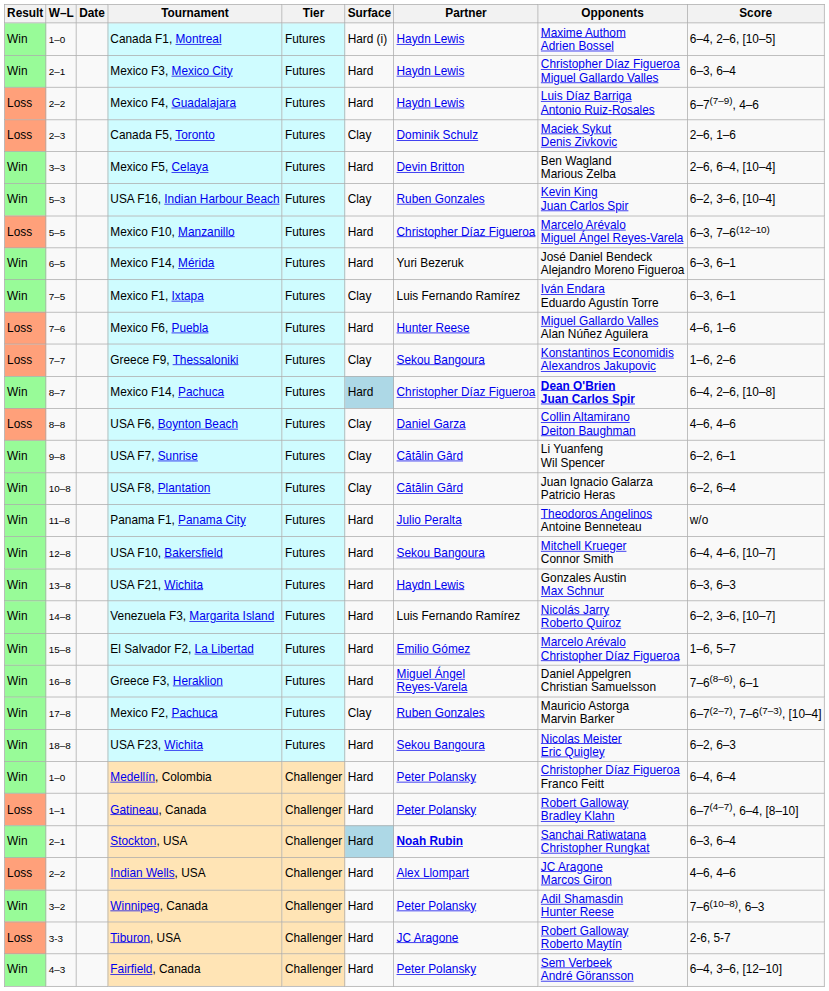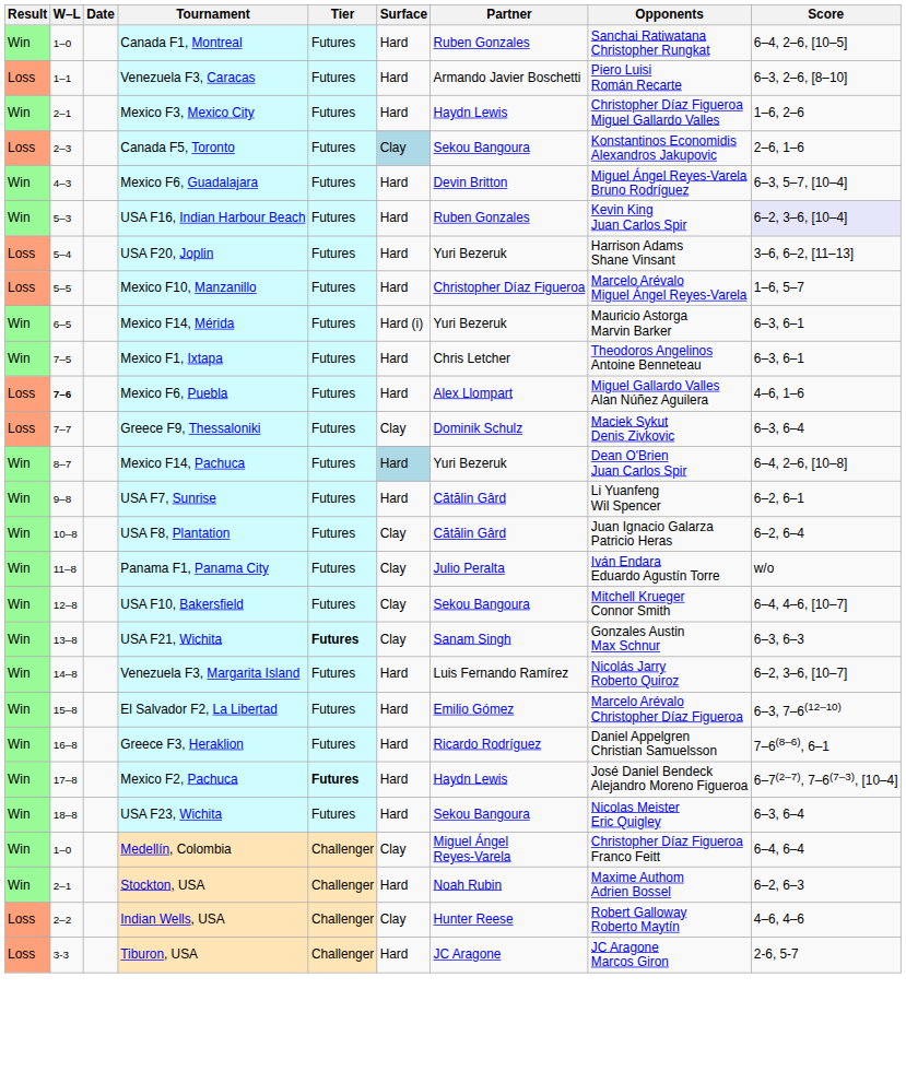Canada F1, Montreal | Surface: Hard (i) -> Hard
Canada F1, Montreal | Partner: Haydn Lewis -> Ruben Gonzales
Canada F1, Montreal | Opponents: Maxime Authom Adrien Bossel -> Sanchai Ratiwatana Christopher Rungkat
+ row: Loss | 1–1 | Venezuela F3, Caracas | Futures | Hard | Armando Javier Boschetti | Piero Luisi Román Recarte | 6–3, 2–6, [8–10]
Mexico F3, Mexico City | Score: 6–3, 6–4 -> 1–6, 2–6
- row: Loss | 2–2 | Mexico F4, Guadalajara | Futures | Hard | Haydn Lewis | Luis Díaz Barriga Antonio Ruiz-Rosales | 6–7(7–9), 4–6
Canada F5, Toronto | Surface: no background -> lightblue background
Canada F5, Toronto | Partner: Dominik Schulz -> Sekou Bangoura
Canada F5, Toronto | Opponents: Maciek Sykut Denis Zivkovic -> Konstantinos Economidis Alexandros Jakupovic
- row: Win | 3–3 | Mexico F5, Celaya | Futures | Hard | Devin Britton | Ben Wagland Marious Zelba | 2–6, 6–4, [10–4]
+ row: Win | 4–3 | Mexico F6, Guadalajara | Futures | Hard | Devin Britton | Miguel Ángel Reyes-Varela Bruno Rodríguez | 6–3, 5–7, [10–4]
USA F16, Indian Harbour Beach | Surface: Clay -> Hard
USA F16, Indian Harbour Beach | Score: no background -> lavender background
+ row: Loss | 5–4 | USA F20, Joplin | Futures | Hard | Yuri Bezeruk | Harrison Adams Shane Vinsant | 3–6, 6–2, [11–13]
Mexico F10, Manzanillo | Score: 6–3, 7–6(12–10) -> 1–6, 5–7
Mexico F14, Mérida | Surface: Hard -> Hard (i)
Mexico F14, Mérida | Opponents: José Daniel Bendeck Alejandro Moreno Figueroa -> Mauricio Astorga Marvin Barker
Mexico F1, Ixtapa | Surface: Clay -> Hard
Mexico F1, Ixtapa | Partner: Luis Fernando Ramírez -> Chris Letcher
Mexico F1, Ixtapa | Opponents: Iván Endara Eduardo Agustín Torre -> Theodoros Angelinos Antoine Benneteau
Mexico F6, Puebla | W–L: normal -> bold
Mexico F6, Puebla | Partner: Hunter Reese -> Alex Llompart
Greece F9, Thessaloniki | Partner: Sekou Bangoura -> Dominik Schulz
Greece F9, Thessaloniki | Opponents: Konstantinos Economidis Alexandros Jakupovic -> Maciek Sykut Denis Zivkovic
Greece F9, Thessaloniki | Score: 1–6, 2–6 -> 6–3, 6–4
Mexico F14, Pachuca | Partner: Christopher Díaz Figueroa -> Yuri Bezeruk
Mexico F14, Pachuca | Opponents: bold -> normal
- row: Loss | 8–8 | USA F6, Boynton Beach | Futures | Clay | Daniel Garza | Collin Altamirano Deiton Baughman | 4–6, 4–6
USA F7, Sunrise | Surface: Clay -> Hard
Panama F1, Panama City | Surface: Hard -> Clay
Panama F1, Panama City | Opponents: Theodoros Angelinos Antoine Benneteau -> Iván Endara Eduardo Agustín Torre
USA F10, Bakersfield | Surface: Hard -> Clay
USA F21, Wichita | Tier: normal -> bold
USA F21, Wichita | Surface: Hard -> Clay
USA F21, Wichita | Partner: Haydn Lewis -> Sanam Singh
El Salvador F2, La Libertad | Score: 1–6, 5–7 -> 6–3, 7–6(12–10)
Greece F3, Heraklion | Partner: Miguel Ángel Reyes-Varela -> Ricardo Rodríguez
Mexico F2, Pachuca | Tier: normal -> bold
Mexico F2, Pachuca | Surface: Clay -> Hard
Mexico F2, Pachuca | Partner: Ruben Gonzales -> Haydn Lewis
Mexico F2, Pachuca | Opponents: Mauricio Astorga Marvin Barker -> José Daniel Bendeck Alejandro Moreno Figueroa
USA F23, Wichita | Score: 6–2, 6–3 -> 6–3, 6–4
Medellín, Colombia | Surface: Hard -> Clay
Medellín, Colombia | Partner: Peter Polansky -> Miguel Ángel Reyes-Varela
- row: Loss | 1–1 | Gatineau, Canada | Challenger | Hard | Peter Polansky | Robert Galloway Bradley Klahn | 6–7(4–7), 6–4, [8–10]
Stockton, USA | Surface: lightblue background -> no background
Stockton, USA | Partner: bold -> normal
Stockton, USA | Opponents: Sanchai Ratiwatana Christopher Rungkat -> Maxime Authom Adrien Bossel
Stockton, USA | Score: 6–3, 6–4 -> 6–2, 6–3
Indian Wells, USA | Surface: Hard -> Clay
Indian Wells, USA | Partner: Alex Llompart -> Hunter Reese
Indian Wells, USA | Opponents: JC Aragone Marcos Giron -> Robert Galloway Roberto Maytín
- row: Win | 3–2 | Winnipeg, Canada | Challenger | Hard | Peter Polansky | Adil Shamasdin Hunter Reese | 7–6(10–8), 6–3
Tiburon, USA | Opponents: Robert Galloway Roberto Maytín -> JC Aragone Marcos Giron
- row: Win | 4–3 | Fairfield, Canada | Challenger | Hard | Peter Polansky | Sem Verbeek André Göransson | 6–4, 3–6, [12–10]
